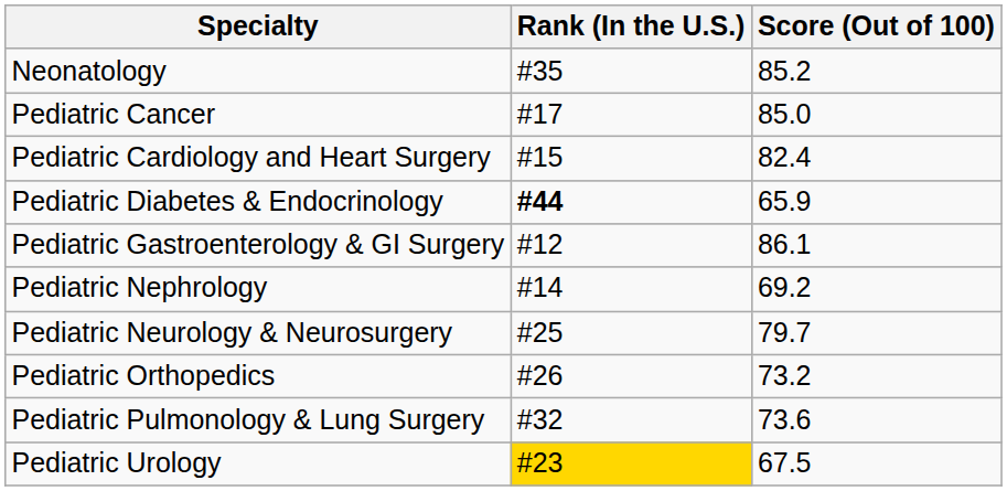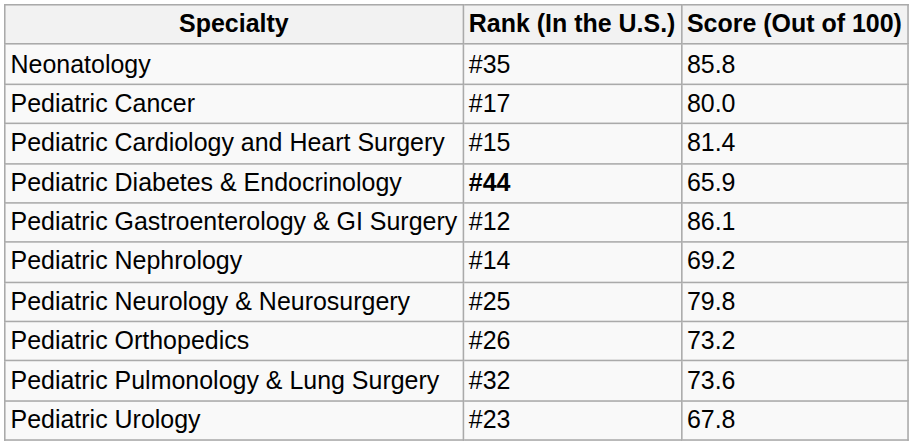Neonatology | Score (Out of 100): 85.2 -> 85.8
Pediatric Cancer | Score (Out of 100): 85.0 -> 80.0
Pediatric Cardiology and Heart Surgery | Score (Out of 100): 82.4 -> 81.4
Pediatric Neurology & Neurosurgery | Score (Out of 100): 79.7 -> 79.8
Pediatric Urology | Rank (In the U.S.): gold background -> no background
Pediatric Urology | Score (Out of 100): 67.5 -> 67.8
